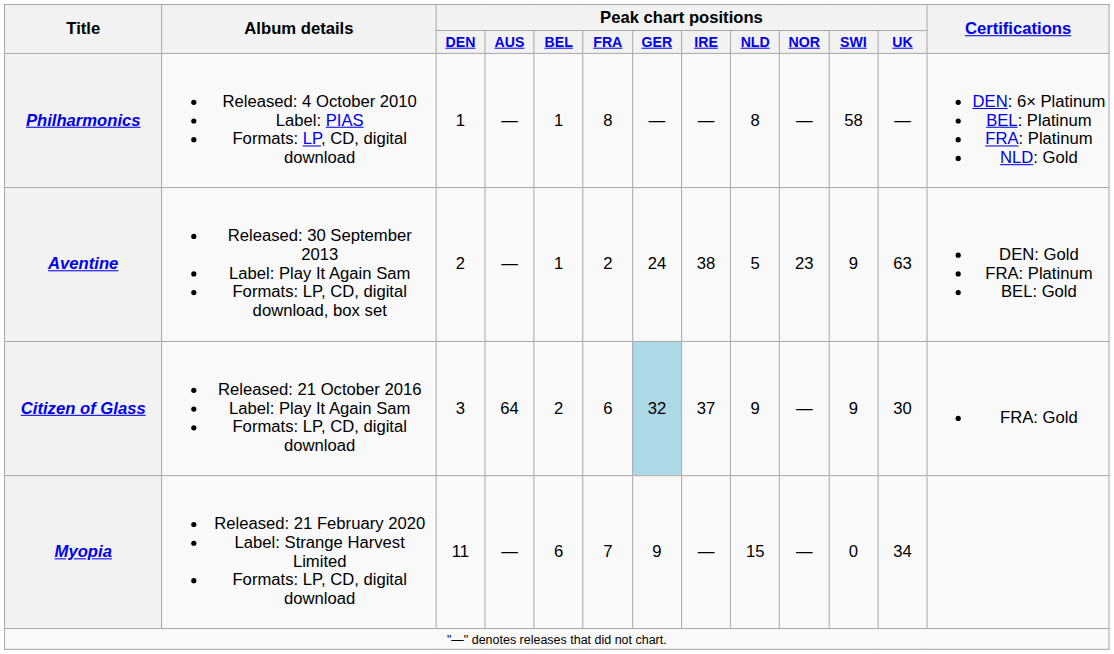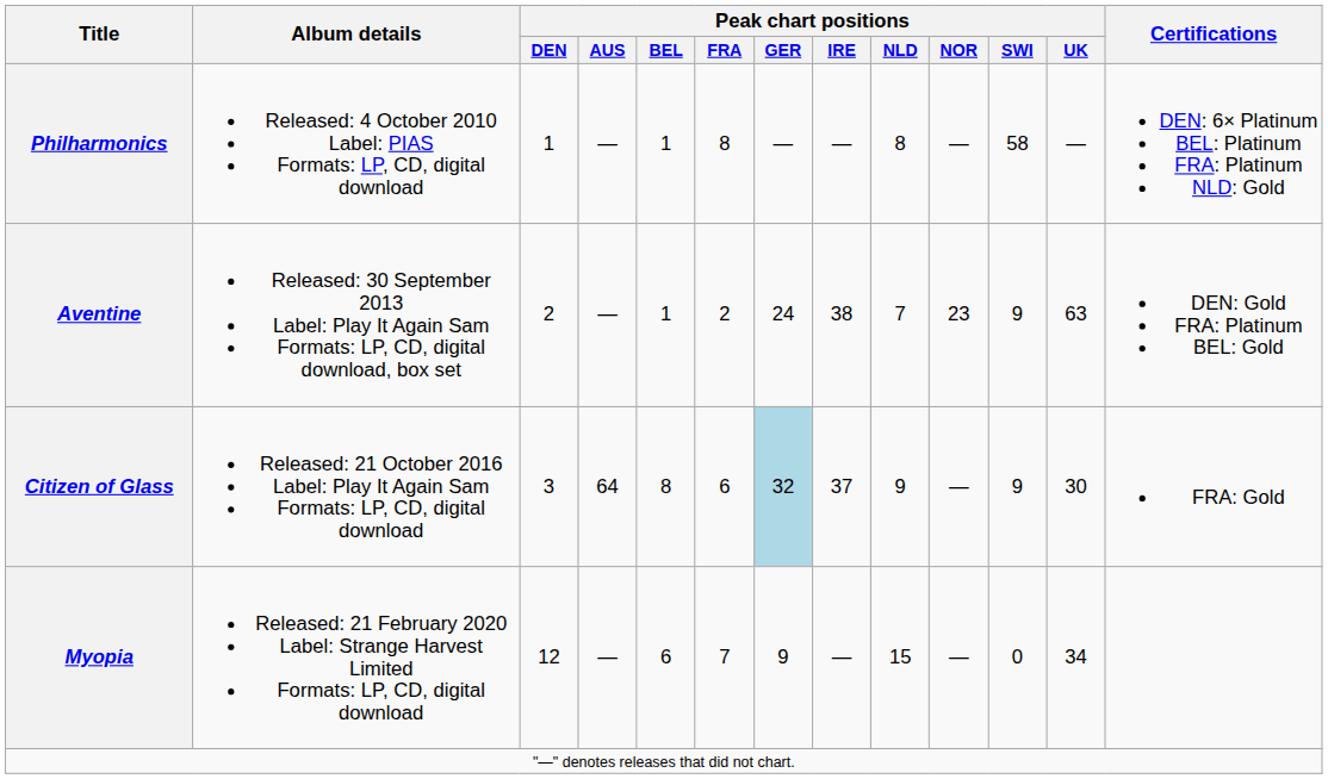Aventine | Peak chart positions / NLD: 5 -> 7
Citizen of Glass | Peak chart positions / BEL: 2 -> 8
Myopia | Peak chart positions / DEN: 11 -> 12
